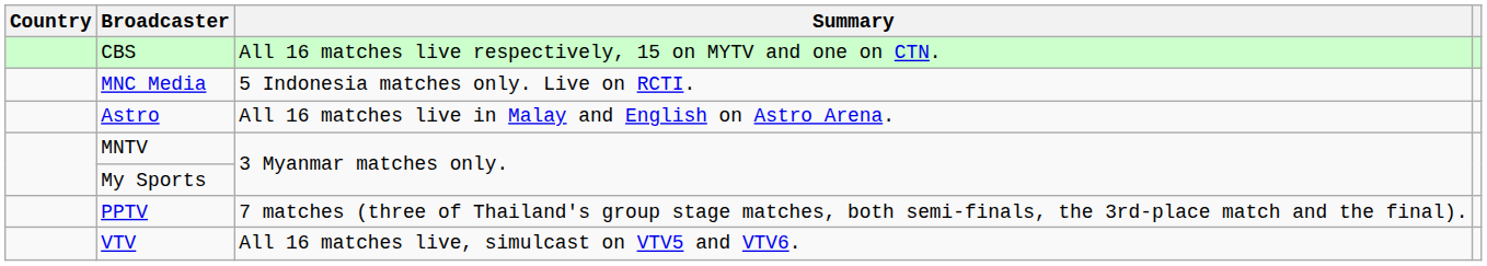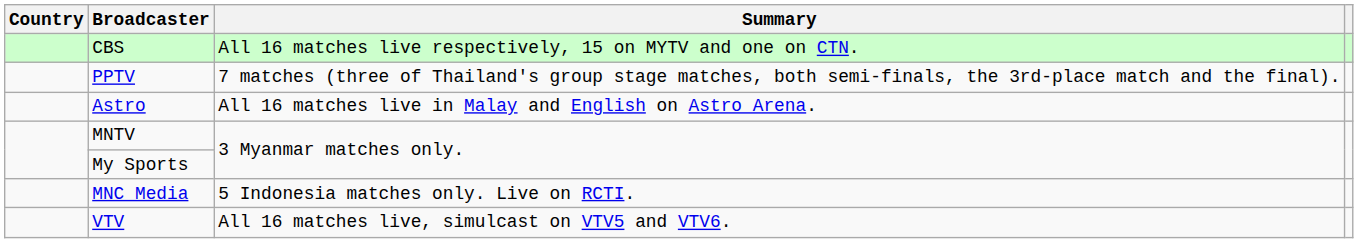rows swapped: MNC Media <-> PPTV
